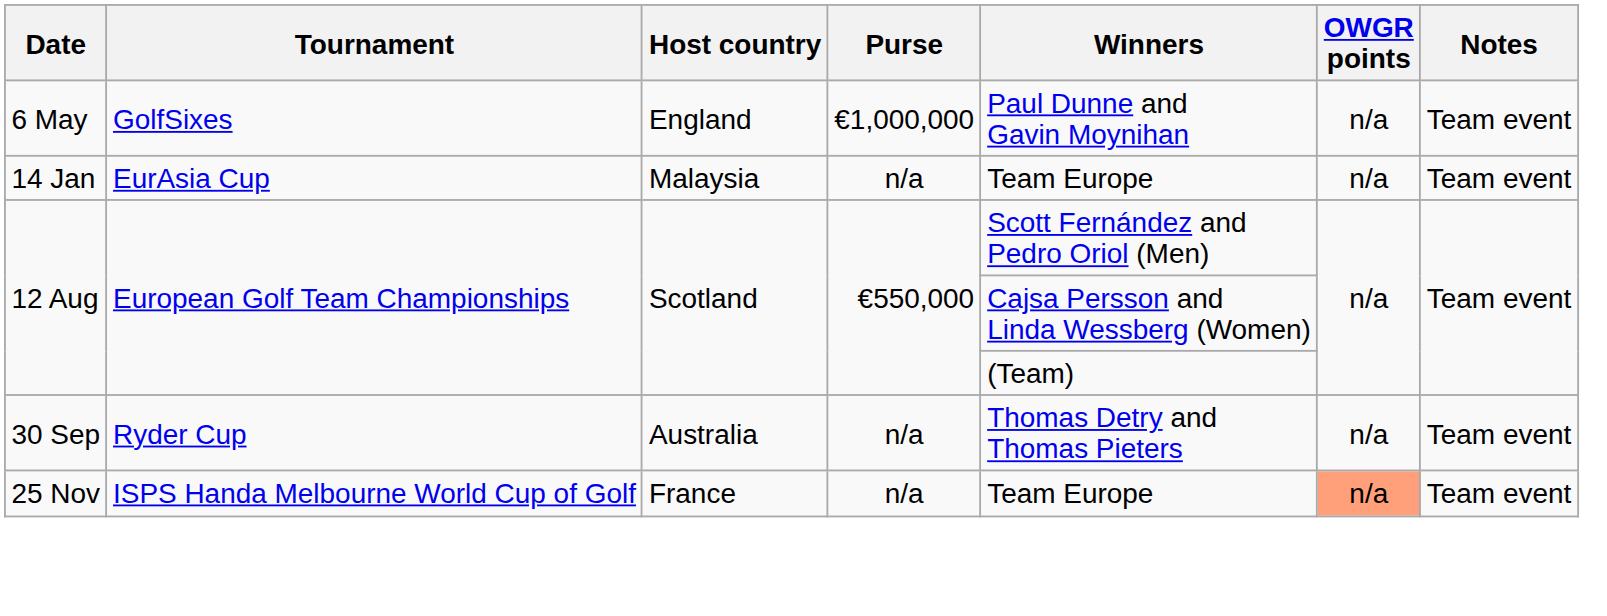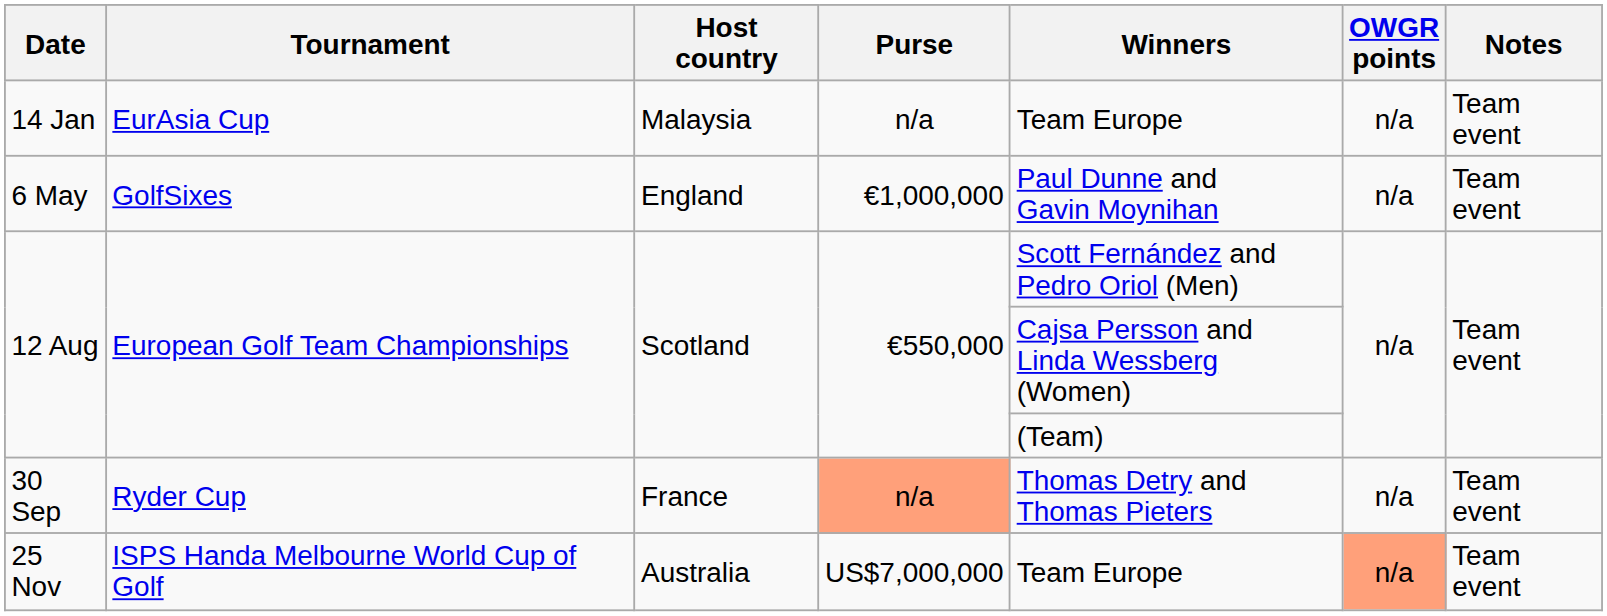rows swapped: 14 Jan <-> 6 May
30 Sep | Host country: Australia -> France
30 Sep | Purse: no background -> lightsalmon background
25 Nov | Host country: France -> Australia
25 Nov | Purse: n/a -> US$7,000,000
